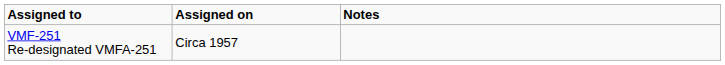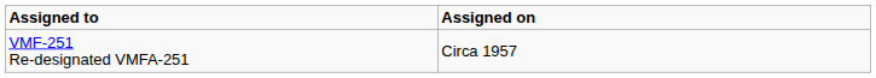- column: Notes
